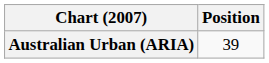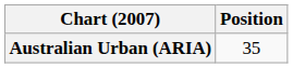Australian Urban (ARIA) | Position: 39 -> 35
